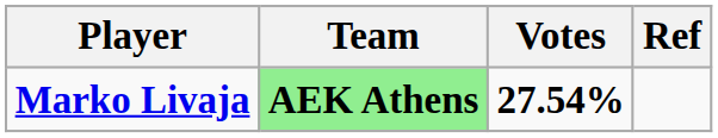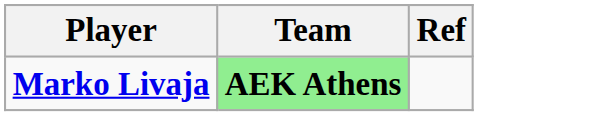- column: Votes | 27.54%
